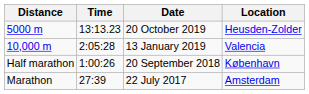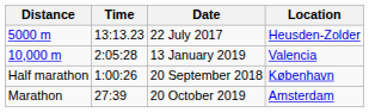5000 m | Date: 20 October 2019 -> 22 July 2017
Marathon | Date: 22 July 2017 -> 20 October 2019
